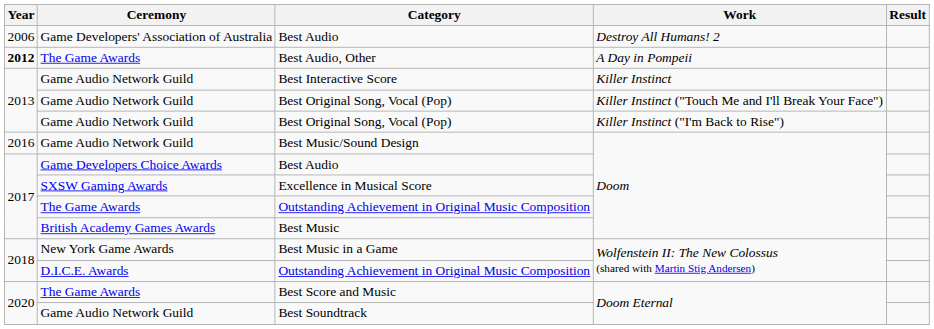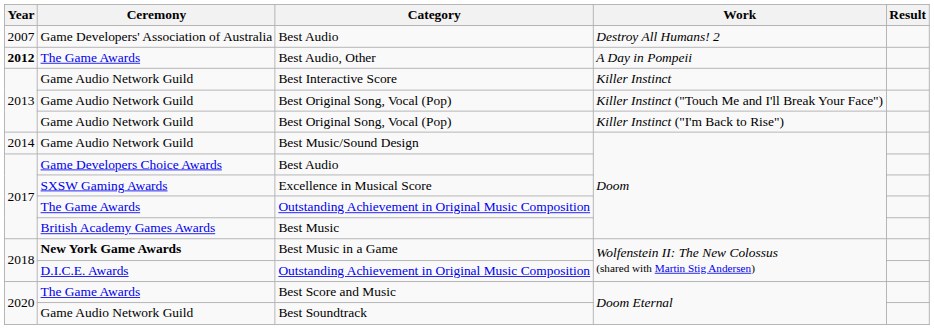Best Audio / Destroy All Humans! 2 | Year: 2006 -> 2007
Best Music/Sound Design | Year: 2016 -> 2014
Best Music in a Game | Ceremony: normal -> bold
